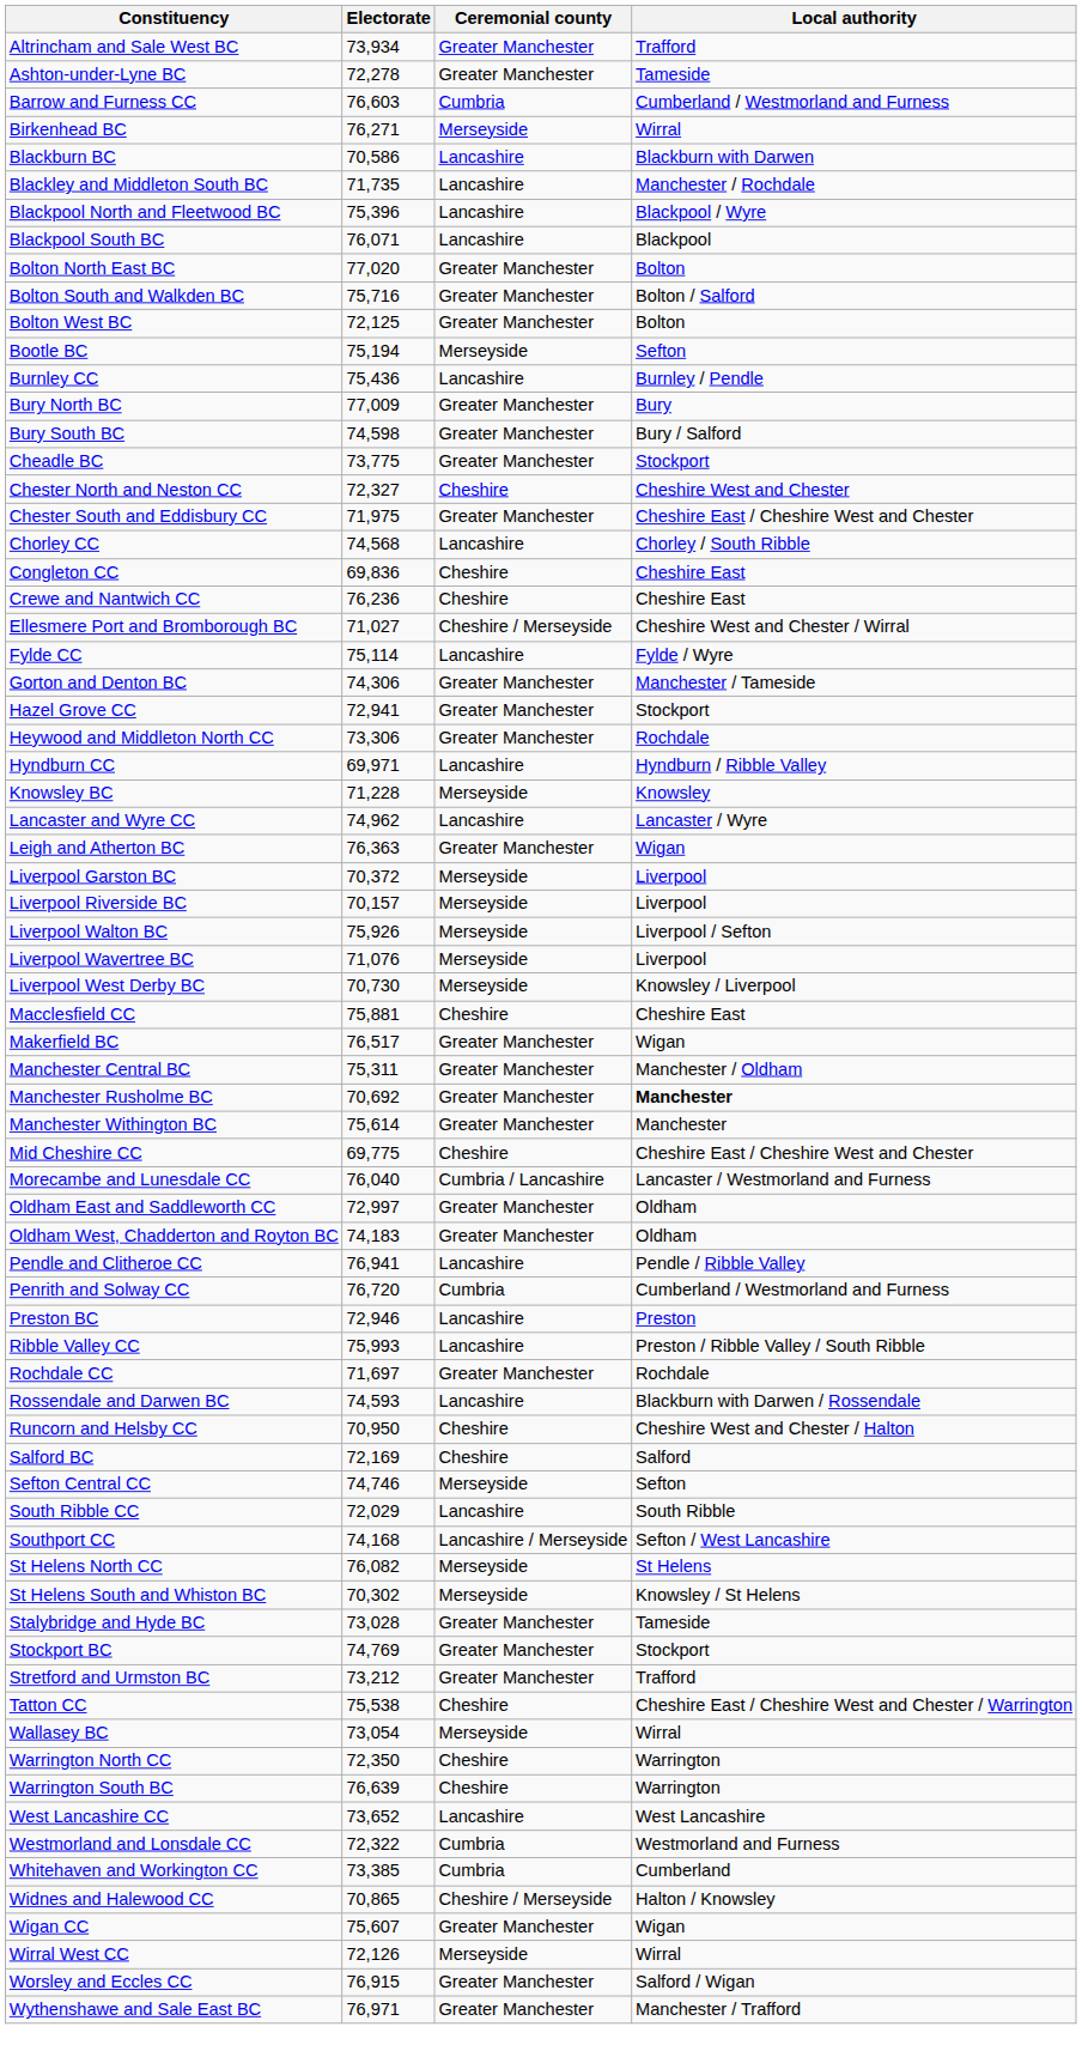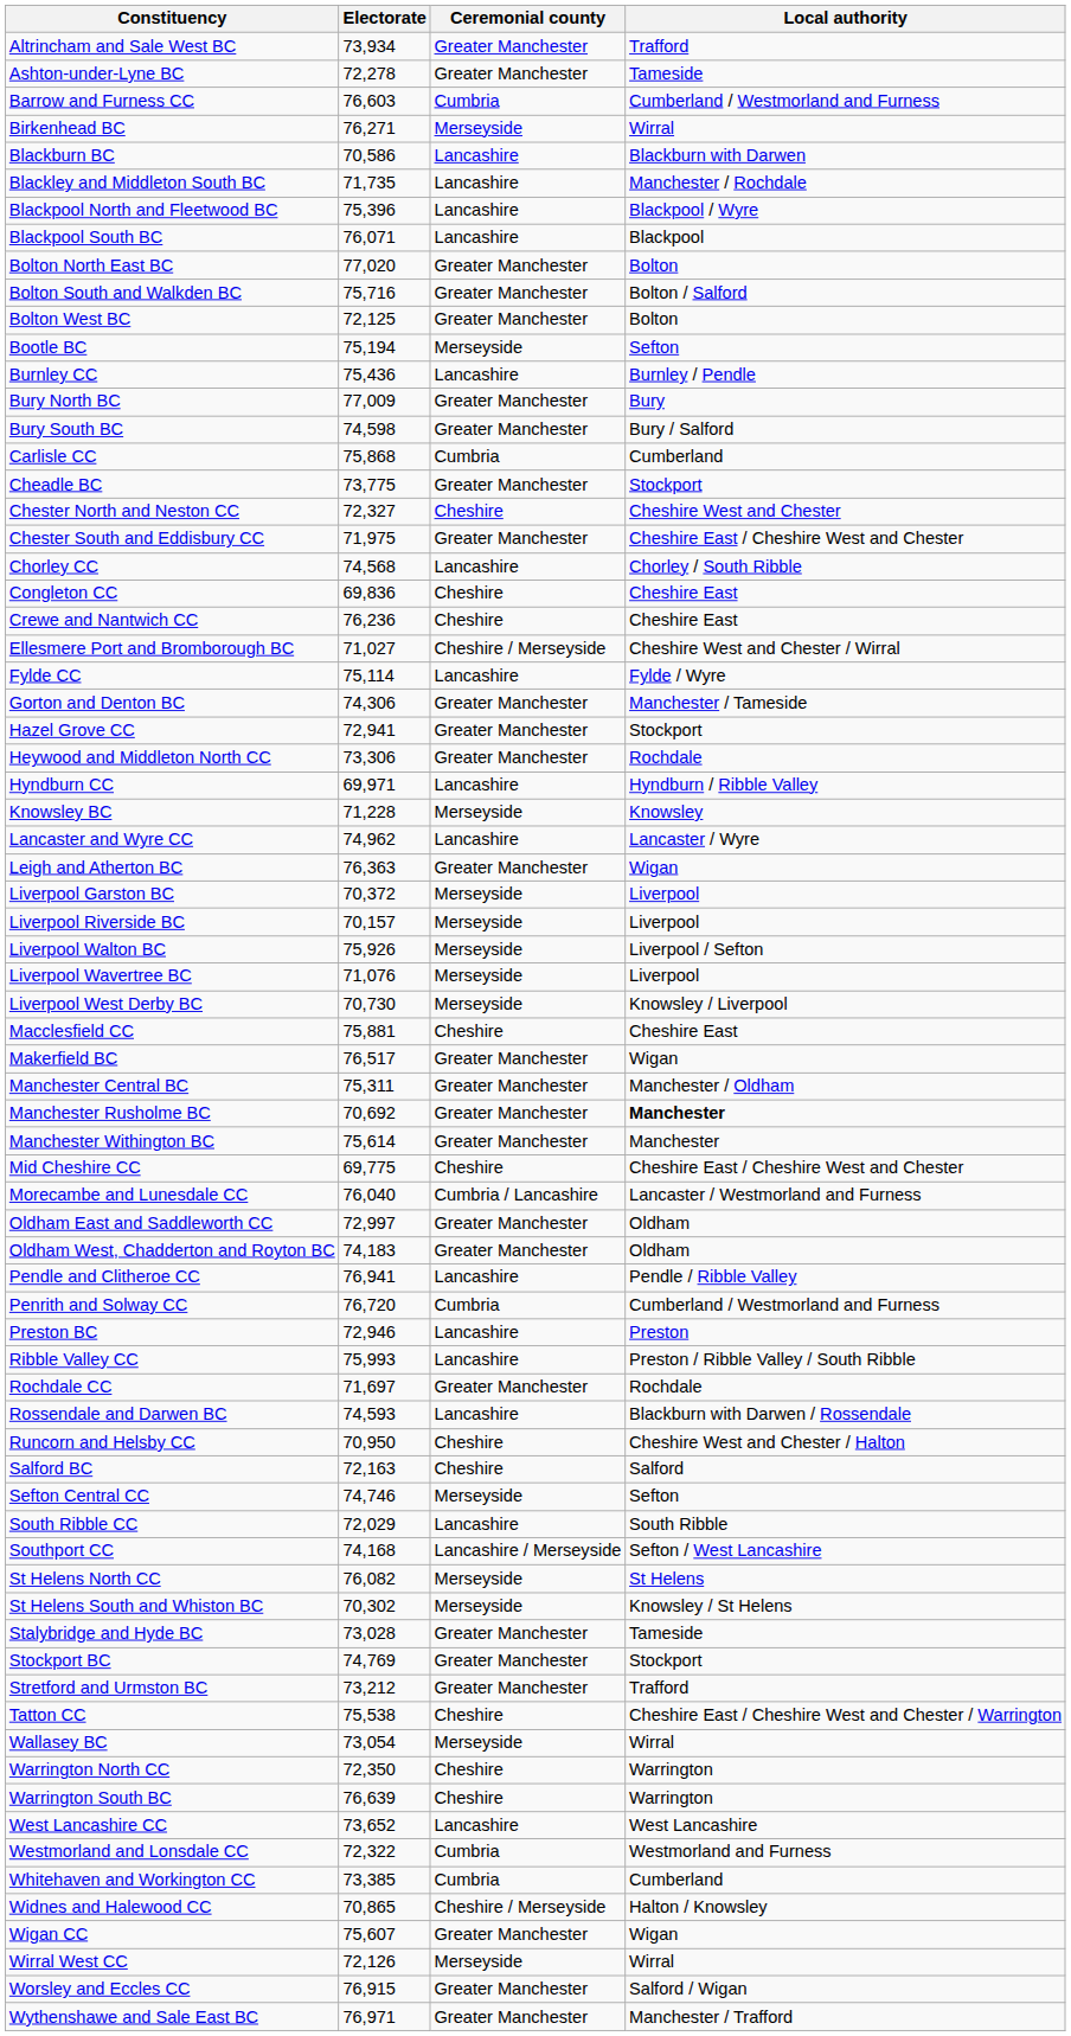+ row: Carlisle CC | 75,868 | Cumbria | Cumberland
Salford BC | Electorate: 72,169 -> 72,163
